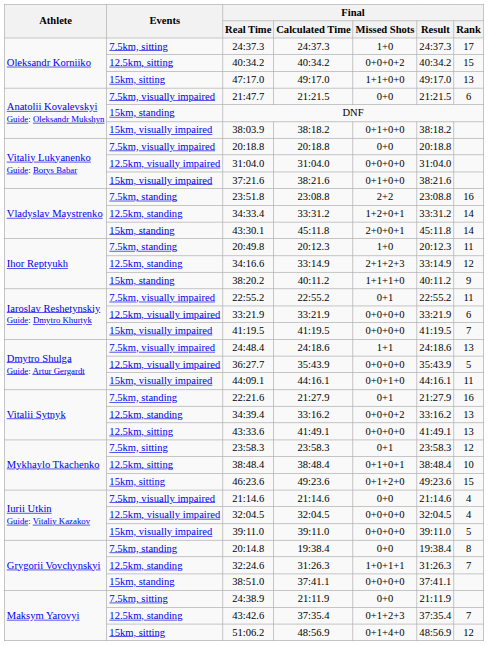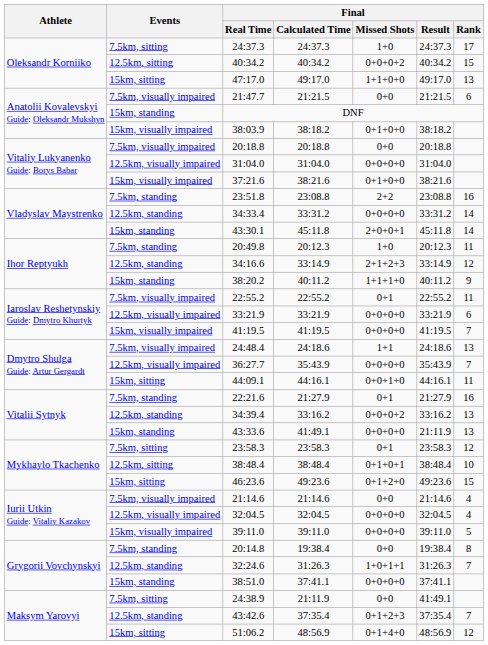34:33.4 | Final / Missed Shots: 1+2+0+1 -> 0+0+0+0
36:27.7 | Final / Rank: 5 -> 7
44:09.1 | Events: 15km, visually impaired -> 15km, sitting
43:33.6 | Events: 12.5km, sitting -> 15km, standing
43:33.6 | Final / Result: 41:49.1 -> 21:11.9
24:38.9 | Final / Result: 21:11.9 -> 41:49.1
